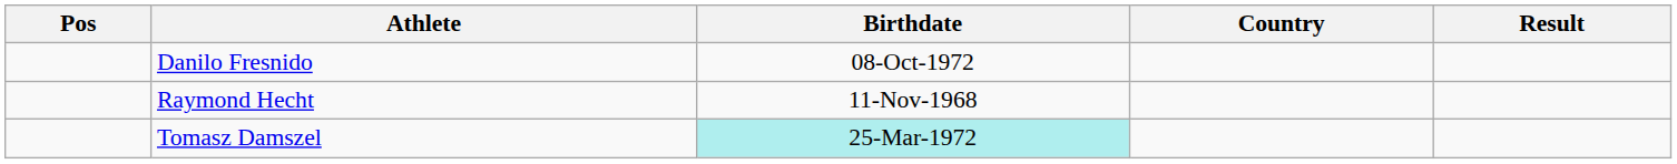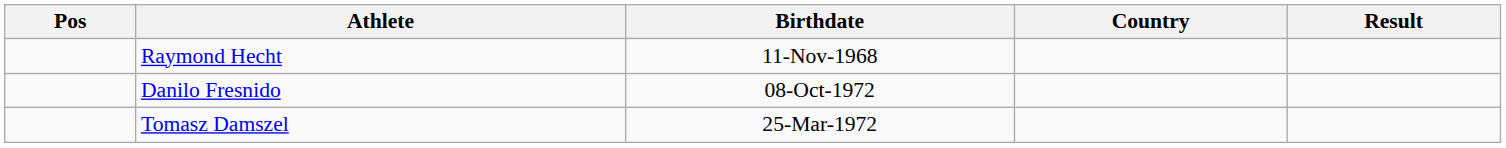rows swapped: Danilo Fresnido <-> Raymond Hecht
Tomasz Damszel | Birthdate: paleturquoise background -> no background
